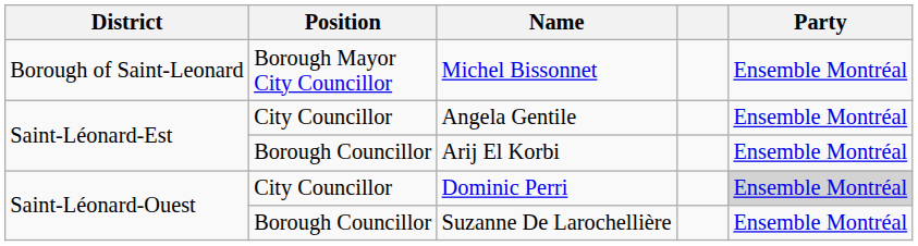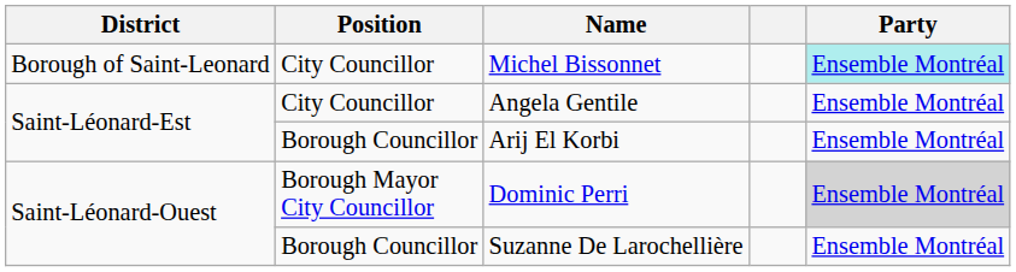Michel Bissonnet | Position: Borough Mayor City Councillor -> City Councillor
Michel Bissonnet | Party: no background -> paleturquoise background
Dominic Perri | Position: City Councillor -> Borough Mayor City Councillor
